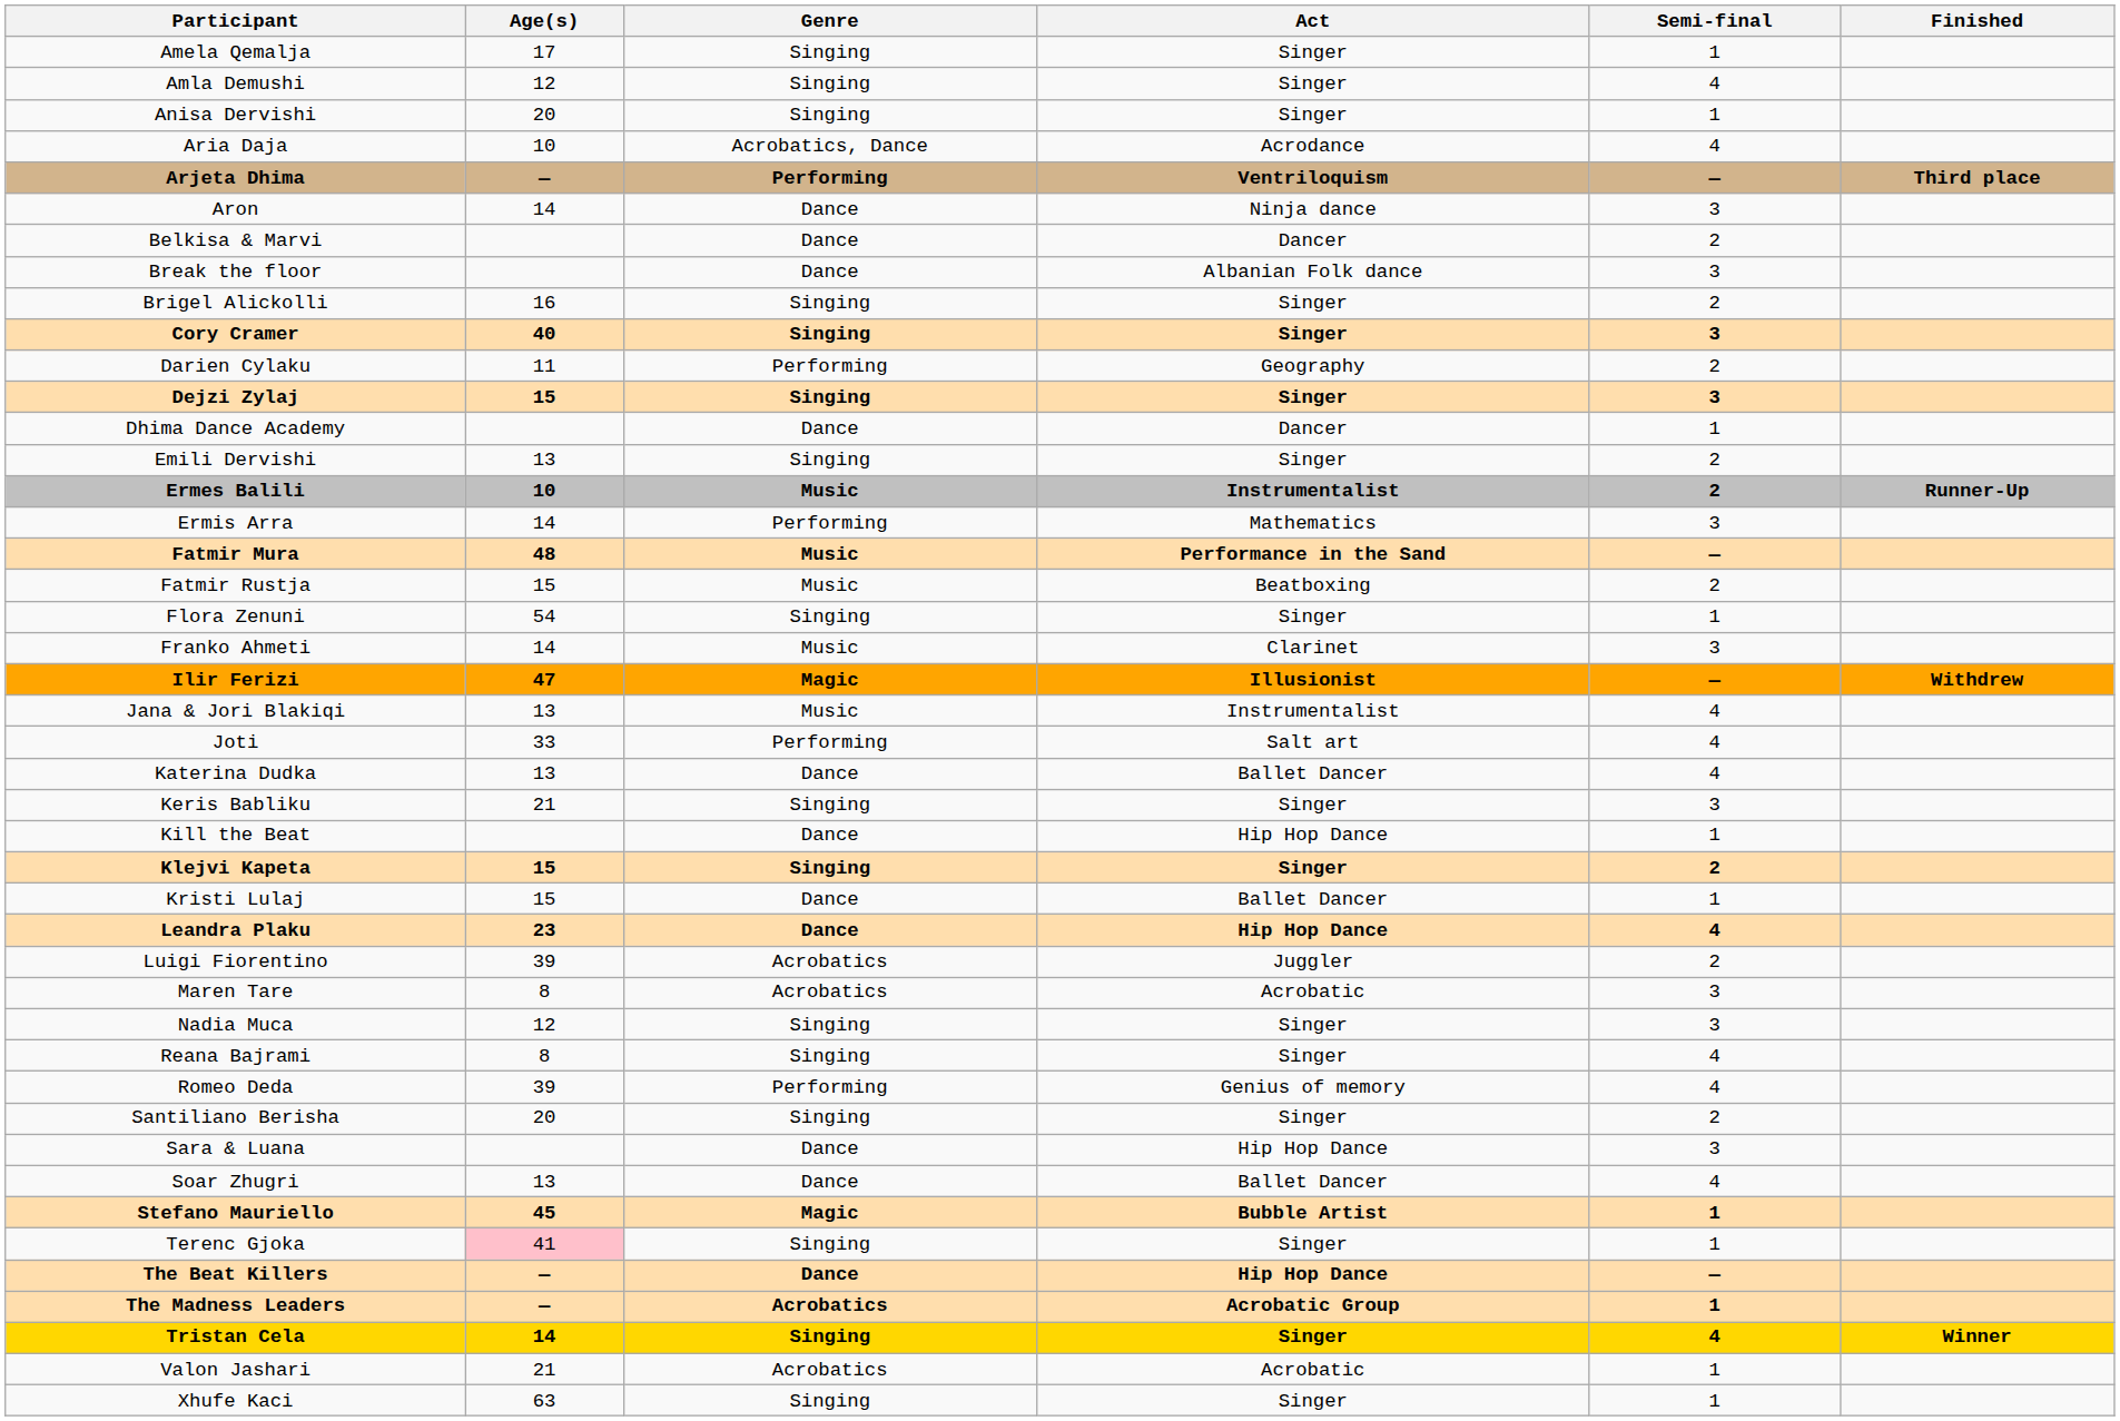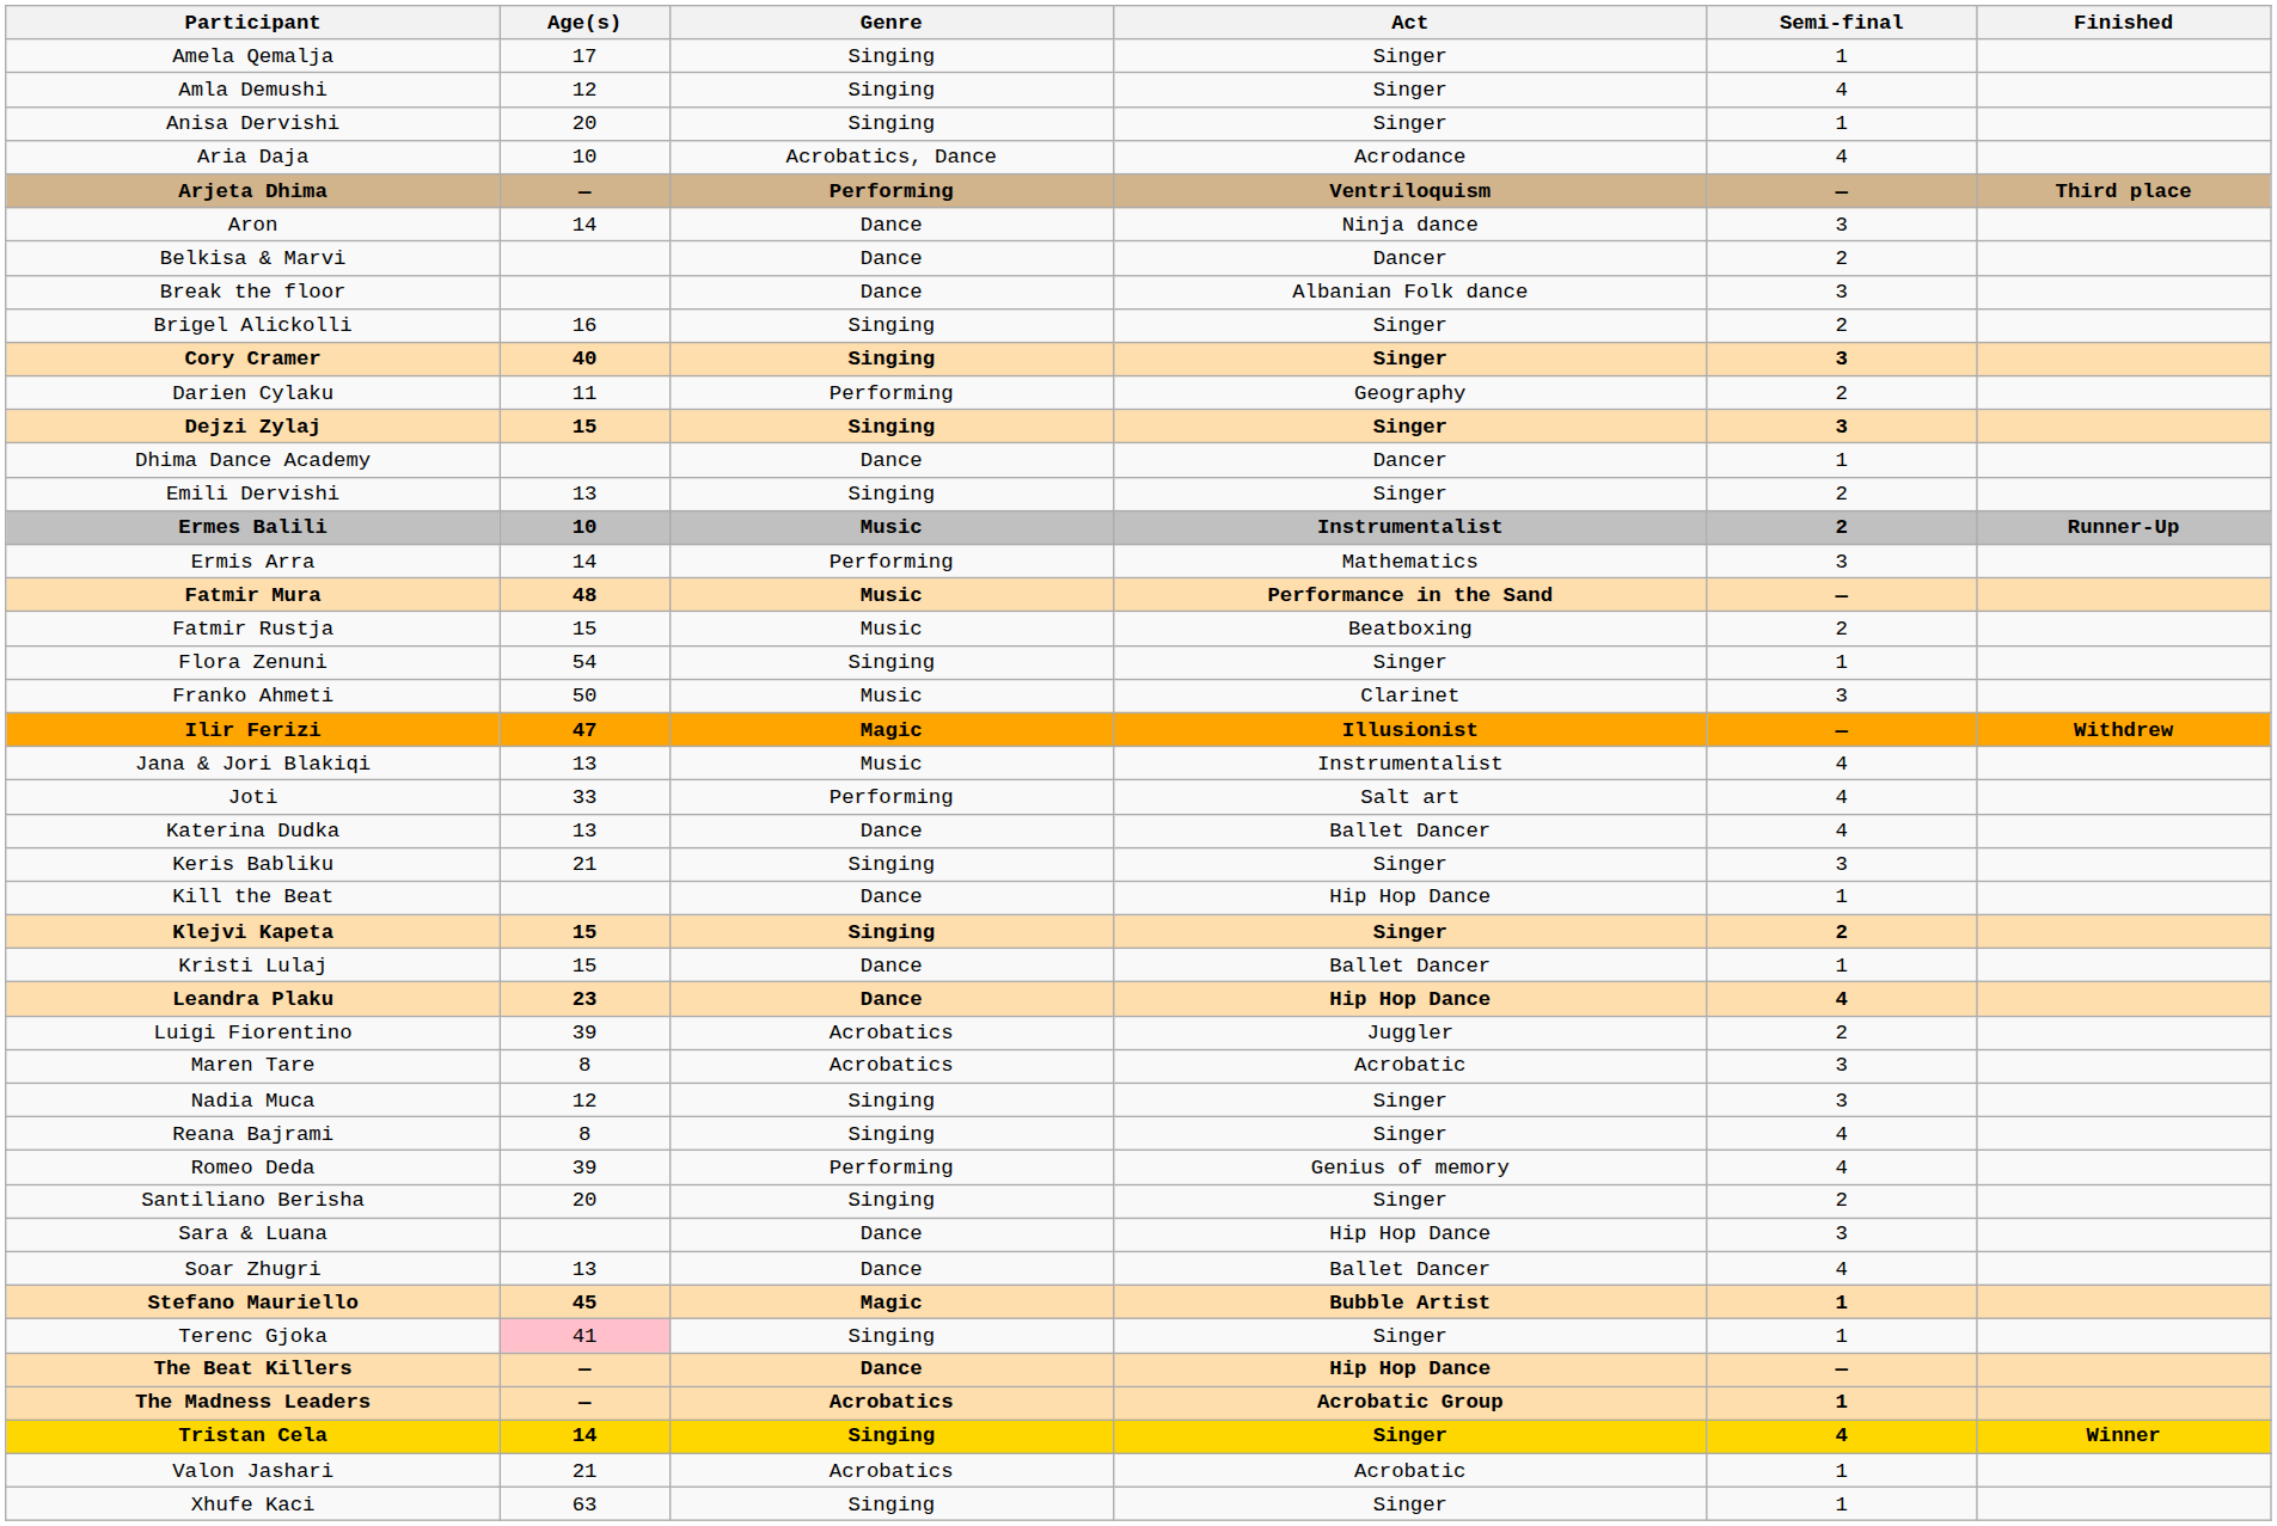Franko Ahmeti | Age(s): 14 -> 50
